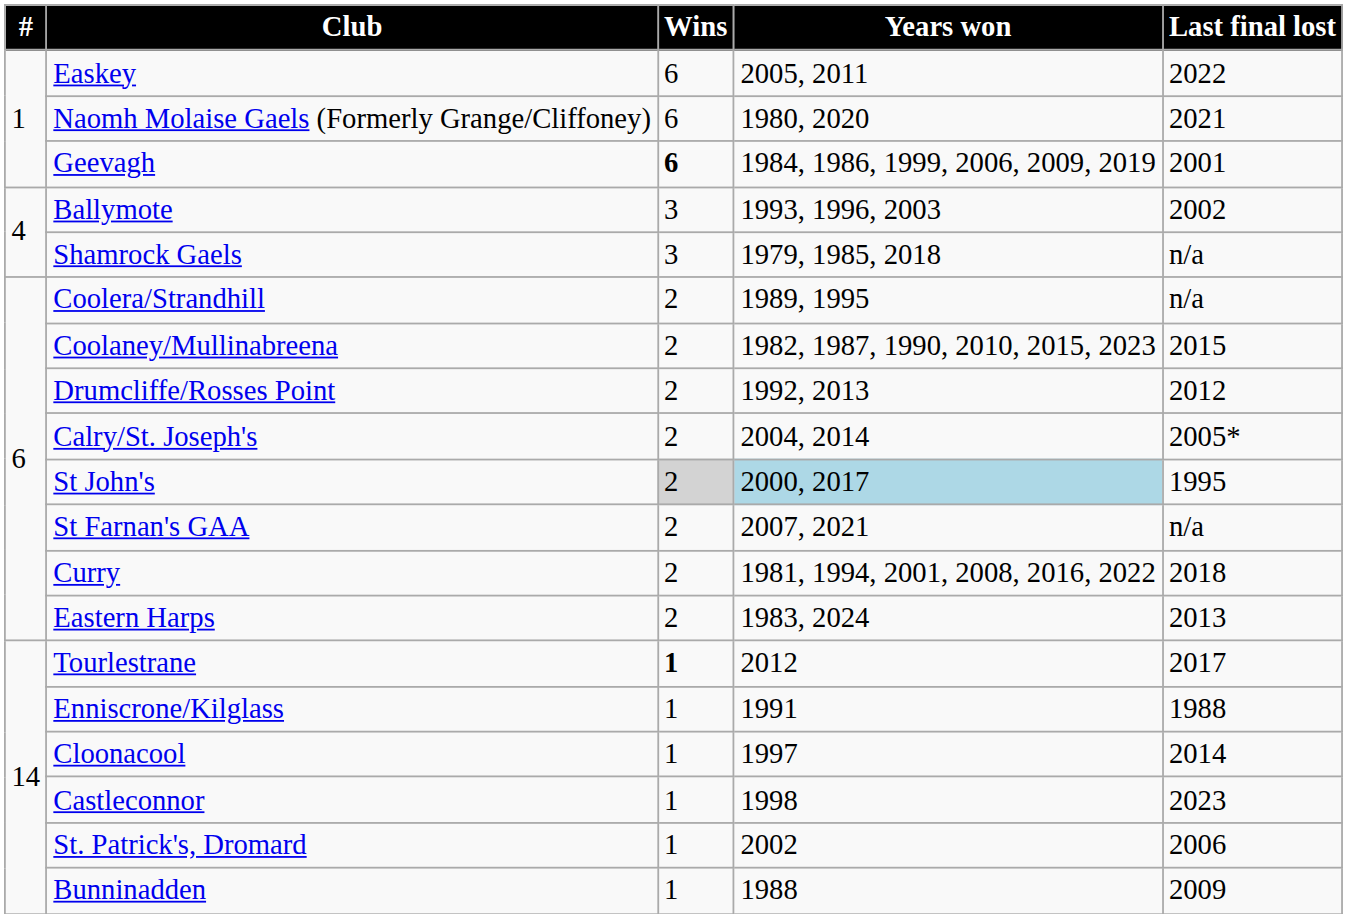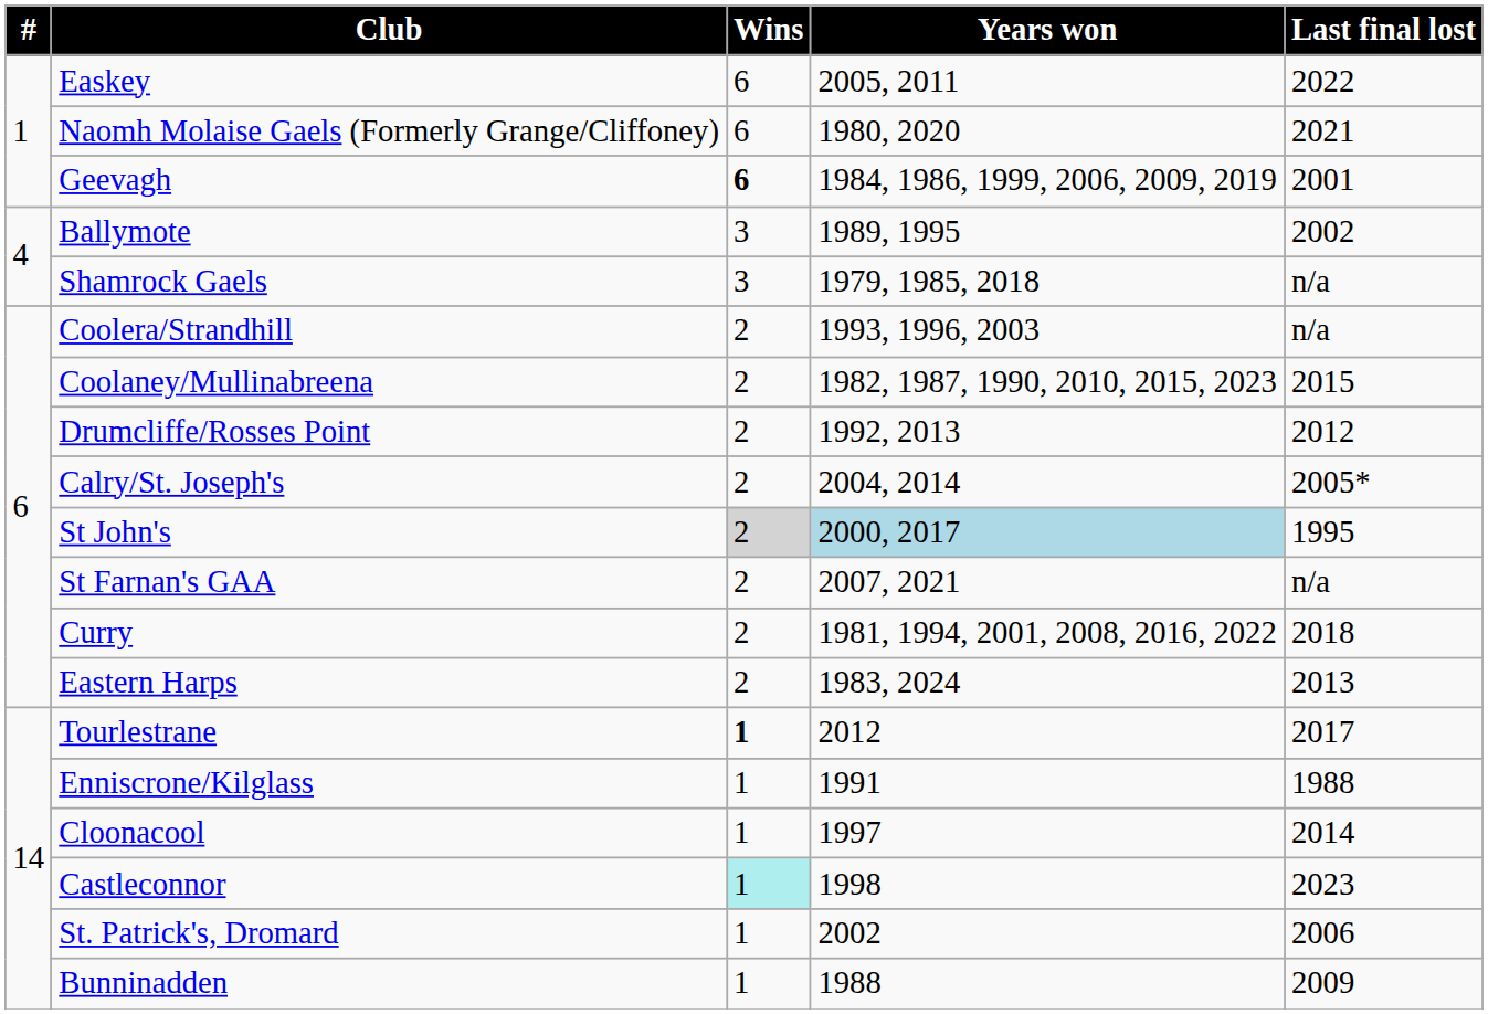Ballymote | Years won: 1993, 1996, 2003 -> 1989, 1995
Coolera/Strandhill | Years won: 1989, 1995 -> 1993, 1996, 2003
Castleconnor | Wins: no background -> paleturquoise background
